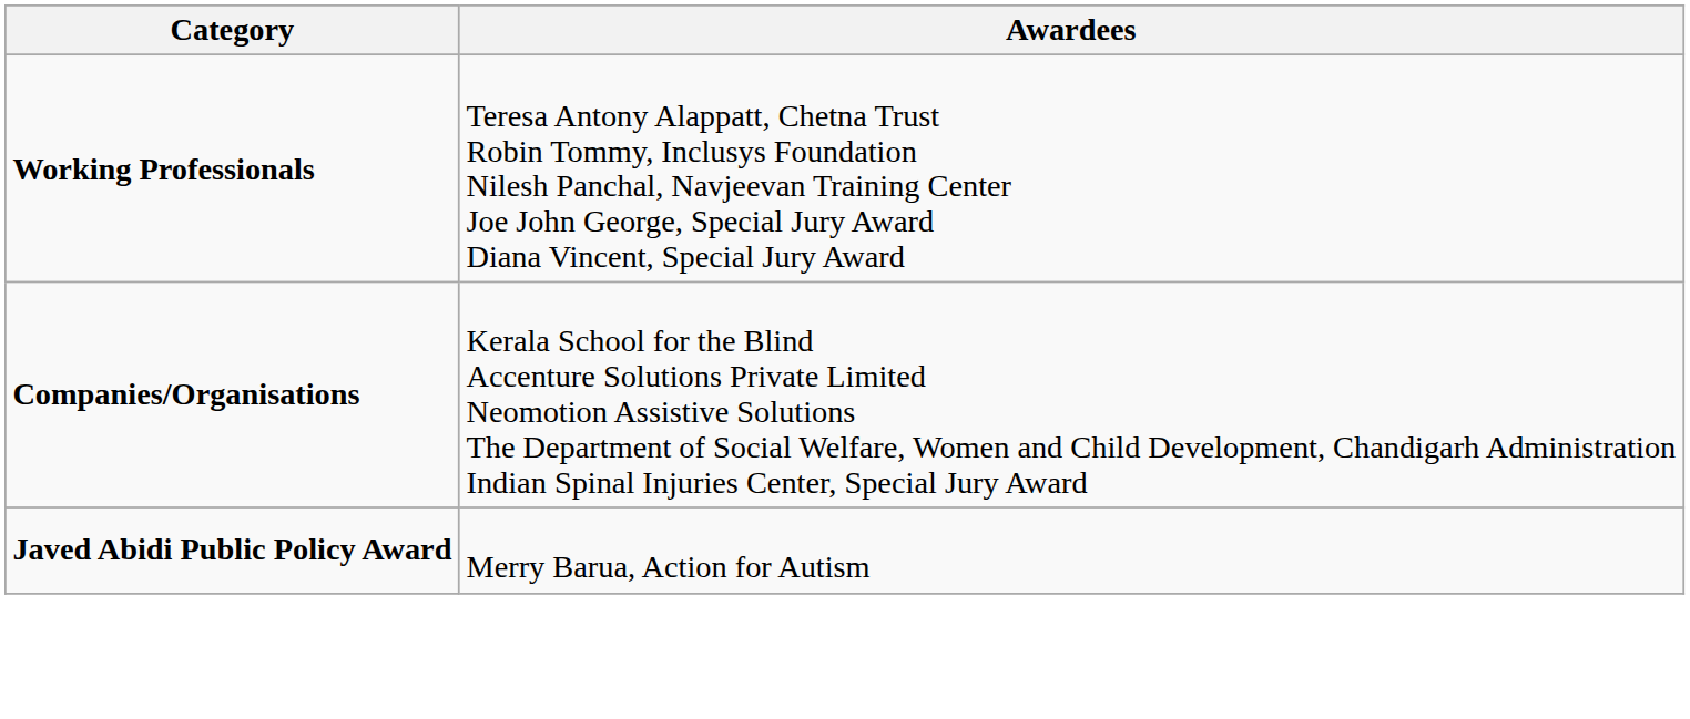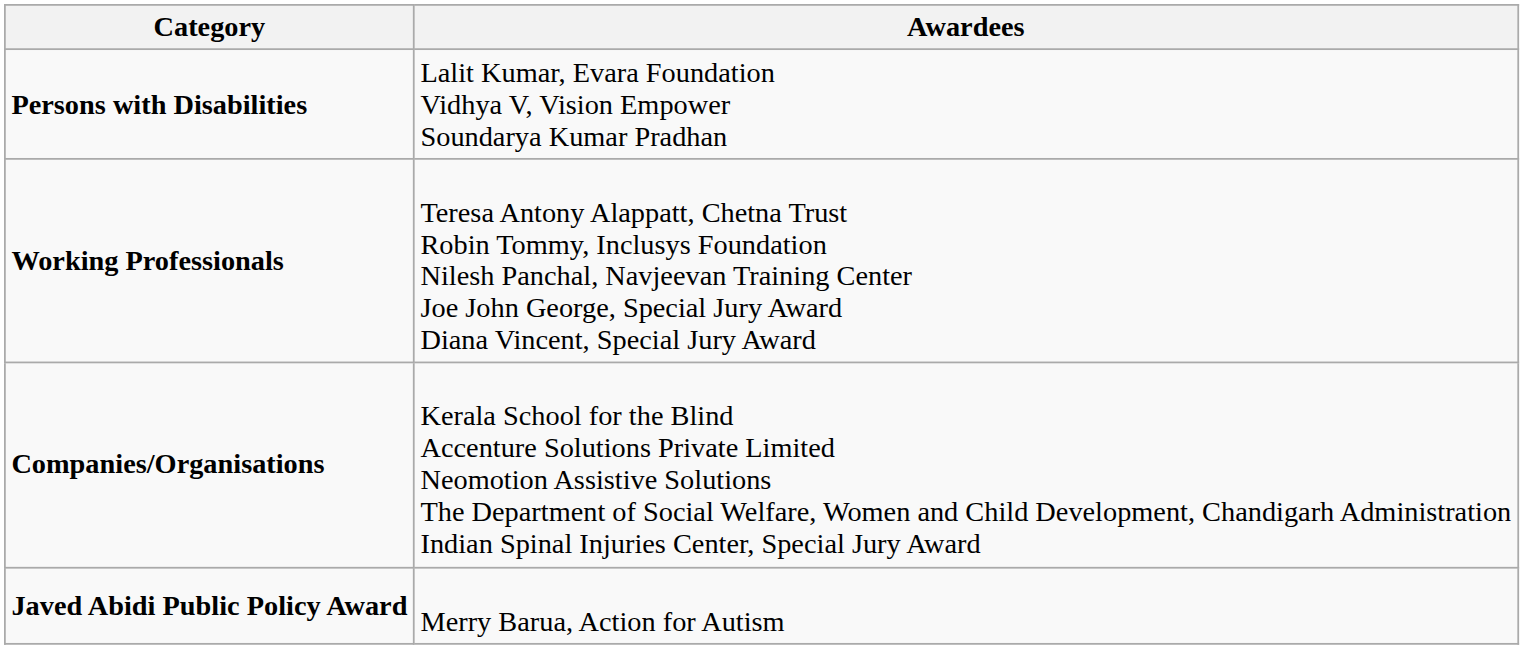+ row: Persons with Disabilities | Lalit Kumar, Evara Foundation Vidhya V, Vision Empower Soundarya Kumar Pradhan
